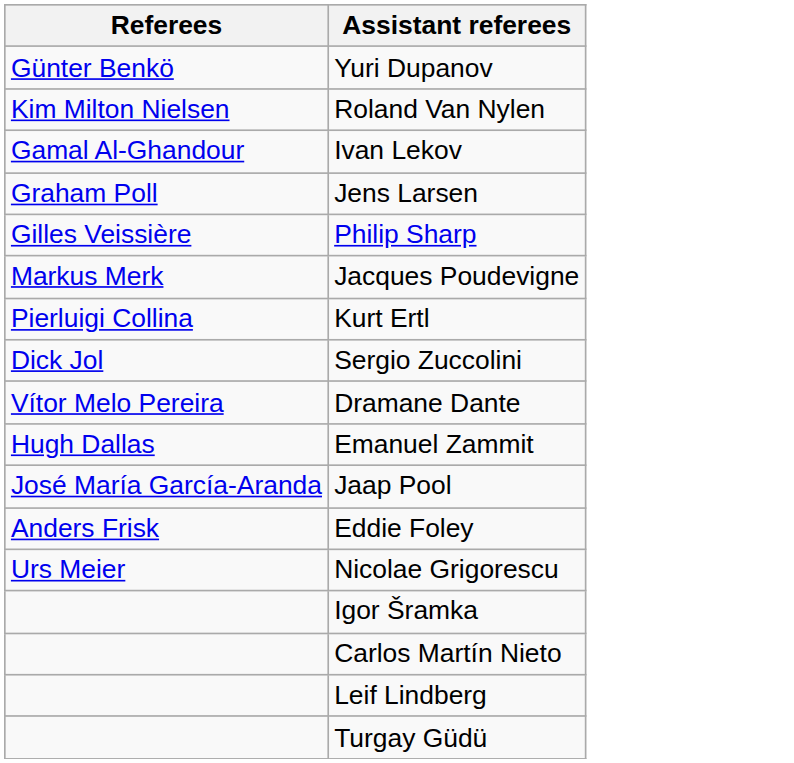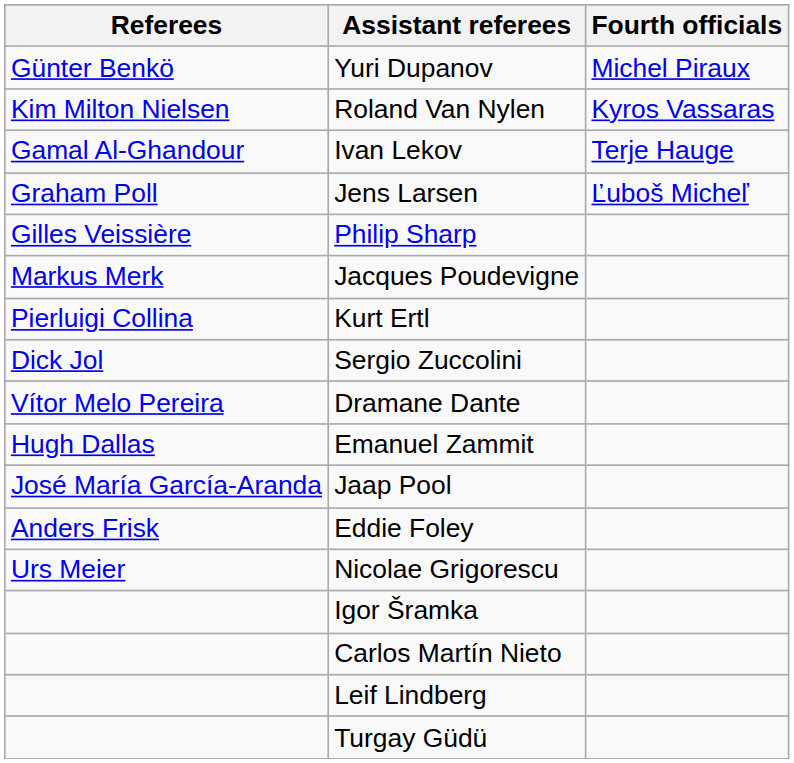+ column: Fourth officials | Michel Piraux | Kyros Vassaras | Terje Hauge | Ľuboš Micheľ
